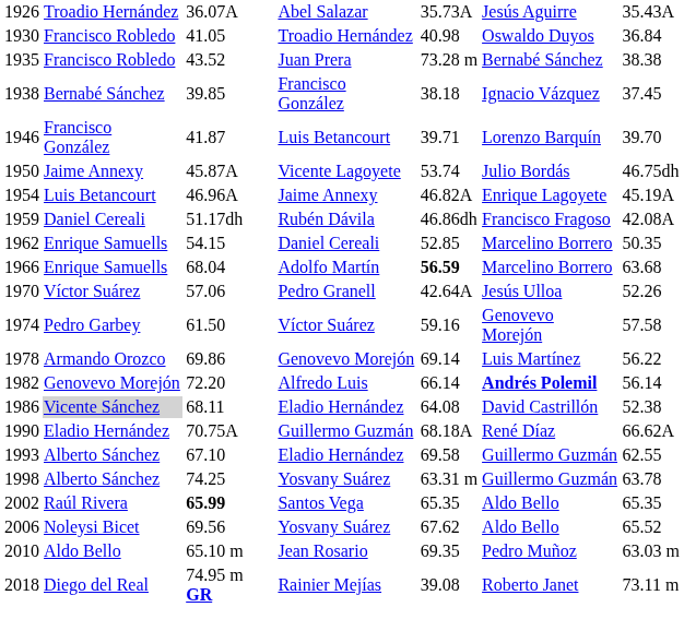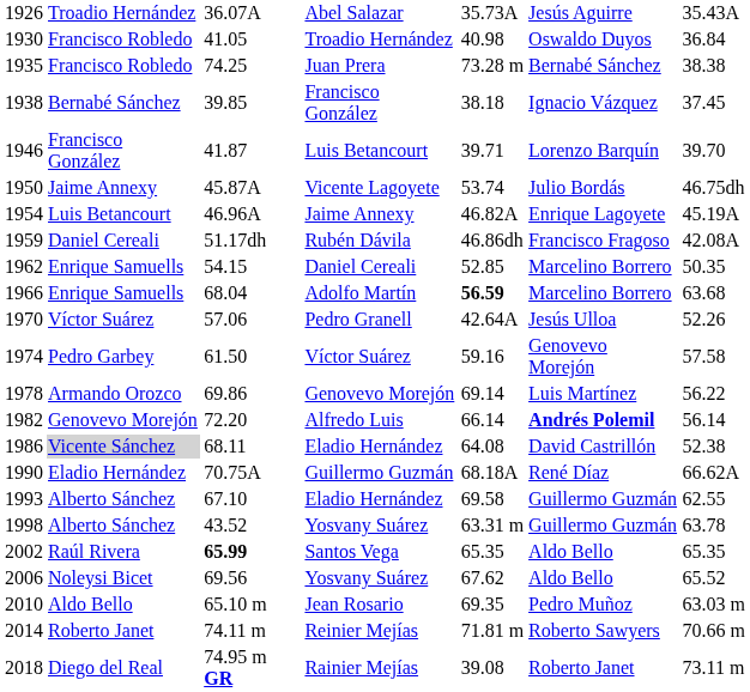Juan Prera | column 3: 43.52 -> 74.25
1998 / Yosvany Suárez | column 3: 74.25 -> 43.52
+ row: 2014 | Roberto Janet | 74.11 m | Reinier Mejías | 71.81 m | Roberto Sawyers | 70.66 m
